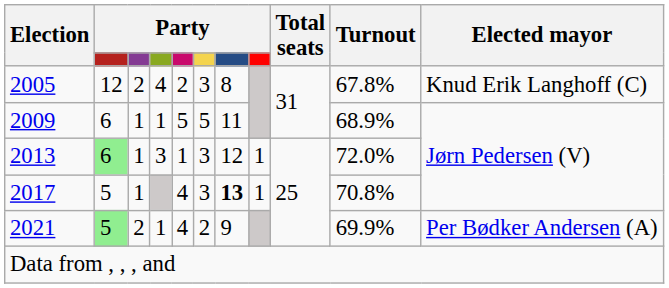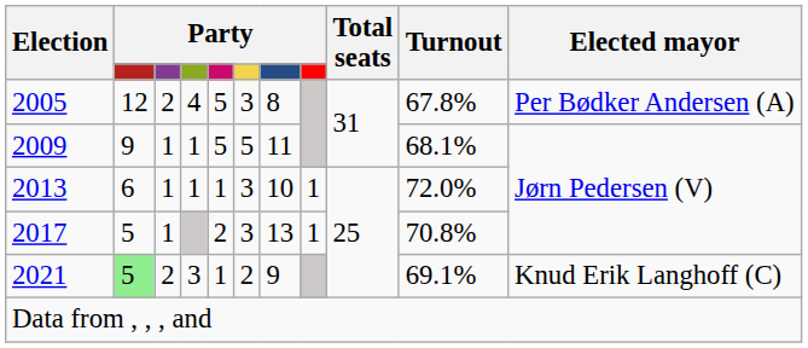2005 | column 5: 2 -> 5
2005 | Elected mayor: Knud Erik Langhoff (C) -> Per Bødker Andersen (A)
2009 | column 2: 6 -> 9
2009 | Turnout: 68.9% -> 68.1%
2013 | column 2: lightgreen background -> no background
2013 | column 4: 3 -> 1
2013 | column 7: 12 -> 10
2017 | column 5: 4 -> 2
2017 | column 7: bold -> normal
2021 | column 4: 1 -> 3
2021 | column 5: 4 -> 1
2021 | Turnout: 69.9% -> 69.1%
2021 | Elected mayor: Per Bødker Andersen (A) -> Knud Erik Langhoff (C)
